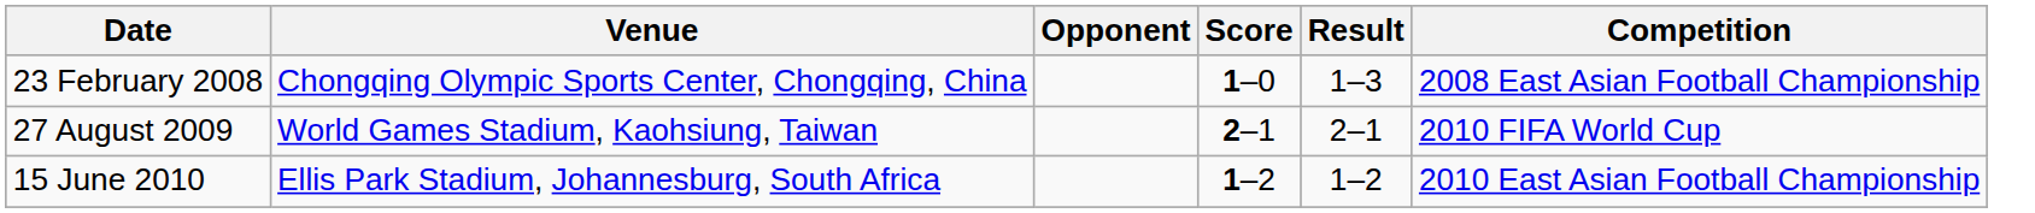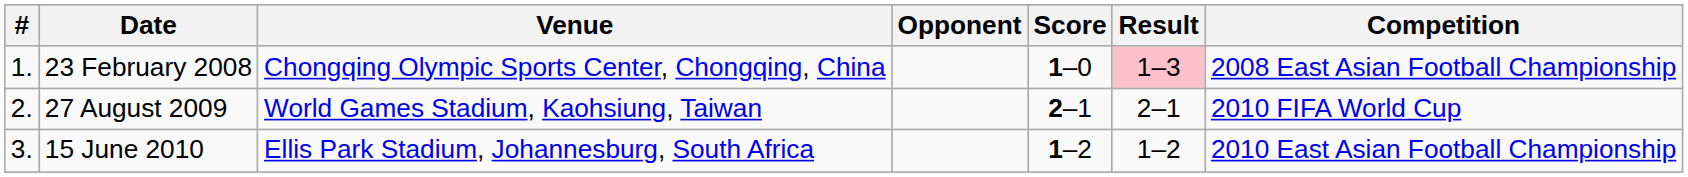+ column: # | 1. | 2. | 3.
23 February 2008 | Result: no background -> pink background
